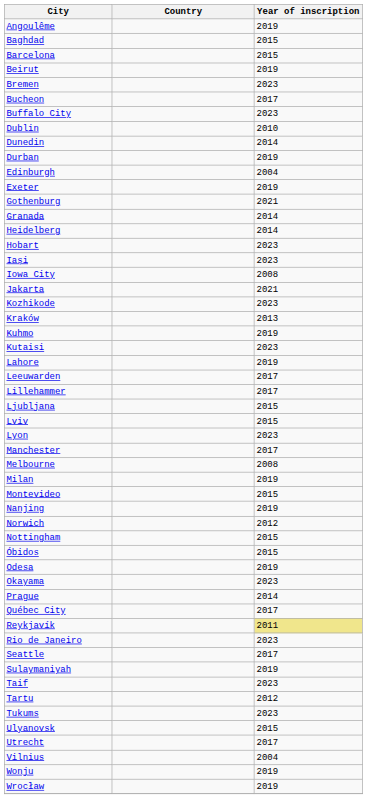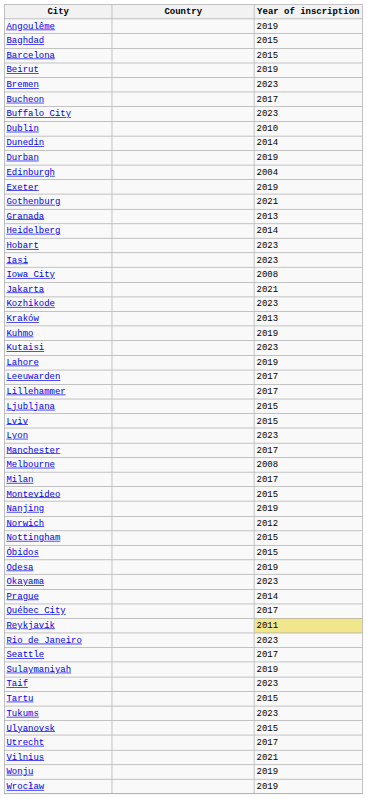Granada | Year of inscription: 2014 -> 2013
Milan | Year of inscription: 2019 -> 2017
Tartu | Year of inscription: 2012 -> 2015
Vilnius | Year of inscription: 2004 -> 2021
